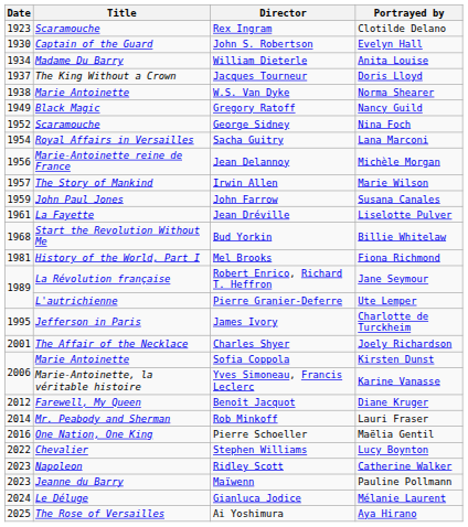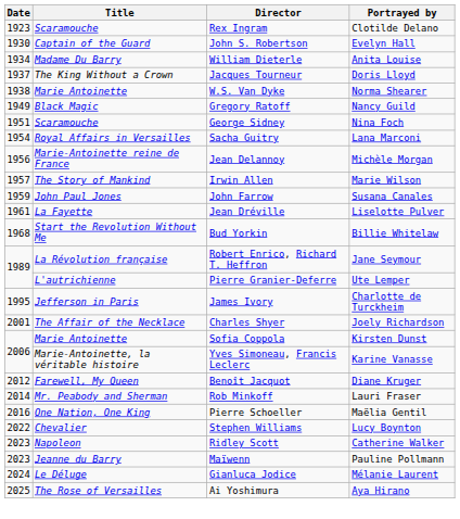George Sidney | Date: 1952 -> 1951
- row: 1981 | History of the World, Part I | Mel Brooks | Fiona Richmond
